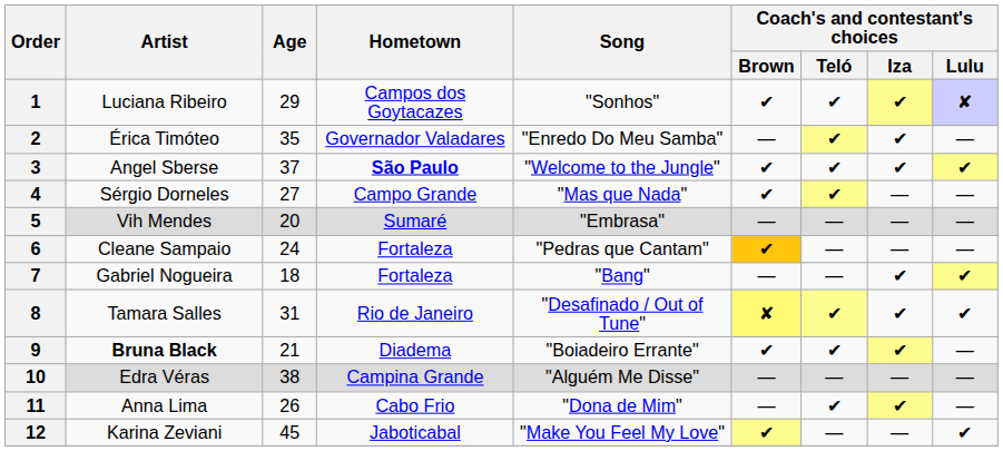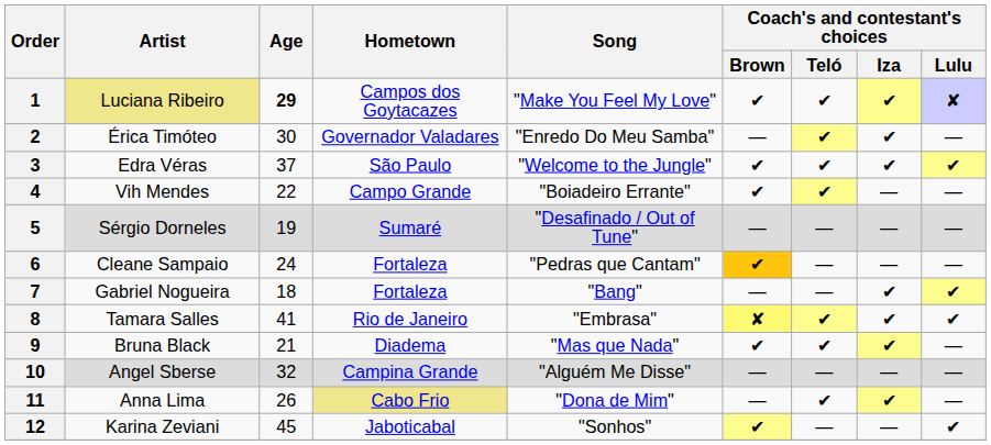1 | Artist: no background -> khaki background
1 | Age: normal -> bold
1 | Song: "Sonhos" -> "Make You Feel My Love"
2 | Age: 35 -> 30
3 | Artist: Angel Sberse -> Edra Véras
3 | Hometown: bold -> normal
4 | Artist: Sérgio Dorneles -> Vih Mendes
4 | Age: 27 -> 22
4 | Song: "Mas que Nada" -> "Boiadeiro Errante"
5 | Artist: Vih Mendes -> Sérgio Dorneles
5 | Age: 20 -> 19
5 | Song: "Embrasa" -> "Desafinado / Out of Tune"
8 | Age: 31 -> 41
8 | Song: "Desafinado / Out of Tune" -> "Embrasa"
9 | Artist: bold -> normal
9 | Song: "Boiadeiro Errante" -> "Mas que Nada"
10 | Artist: Edra Véras -> Angel Sberse
10 | Age: 38 -> 32
11 | Hometown: no background -> khaki background
12 | Song: "Make You Feel My Love" -> "Sonhos"
